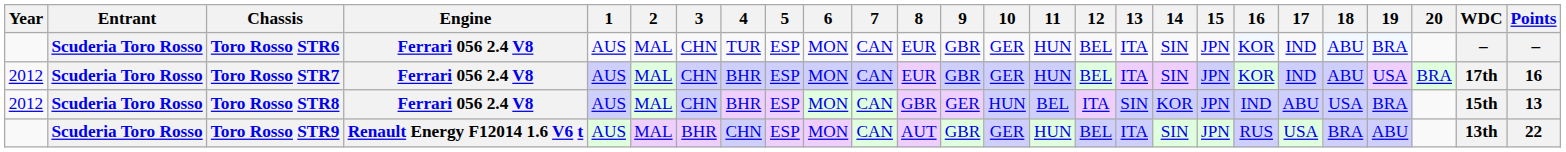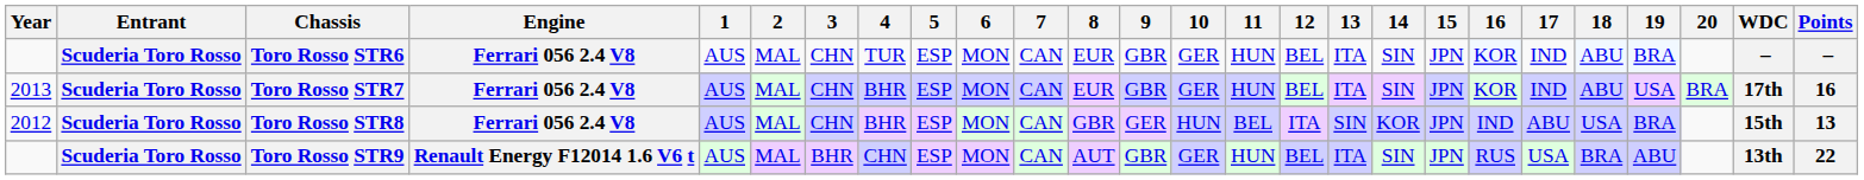Toro Rosso STR7 | Year: 2012 -> 2013
